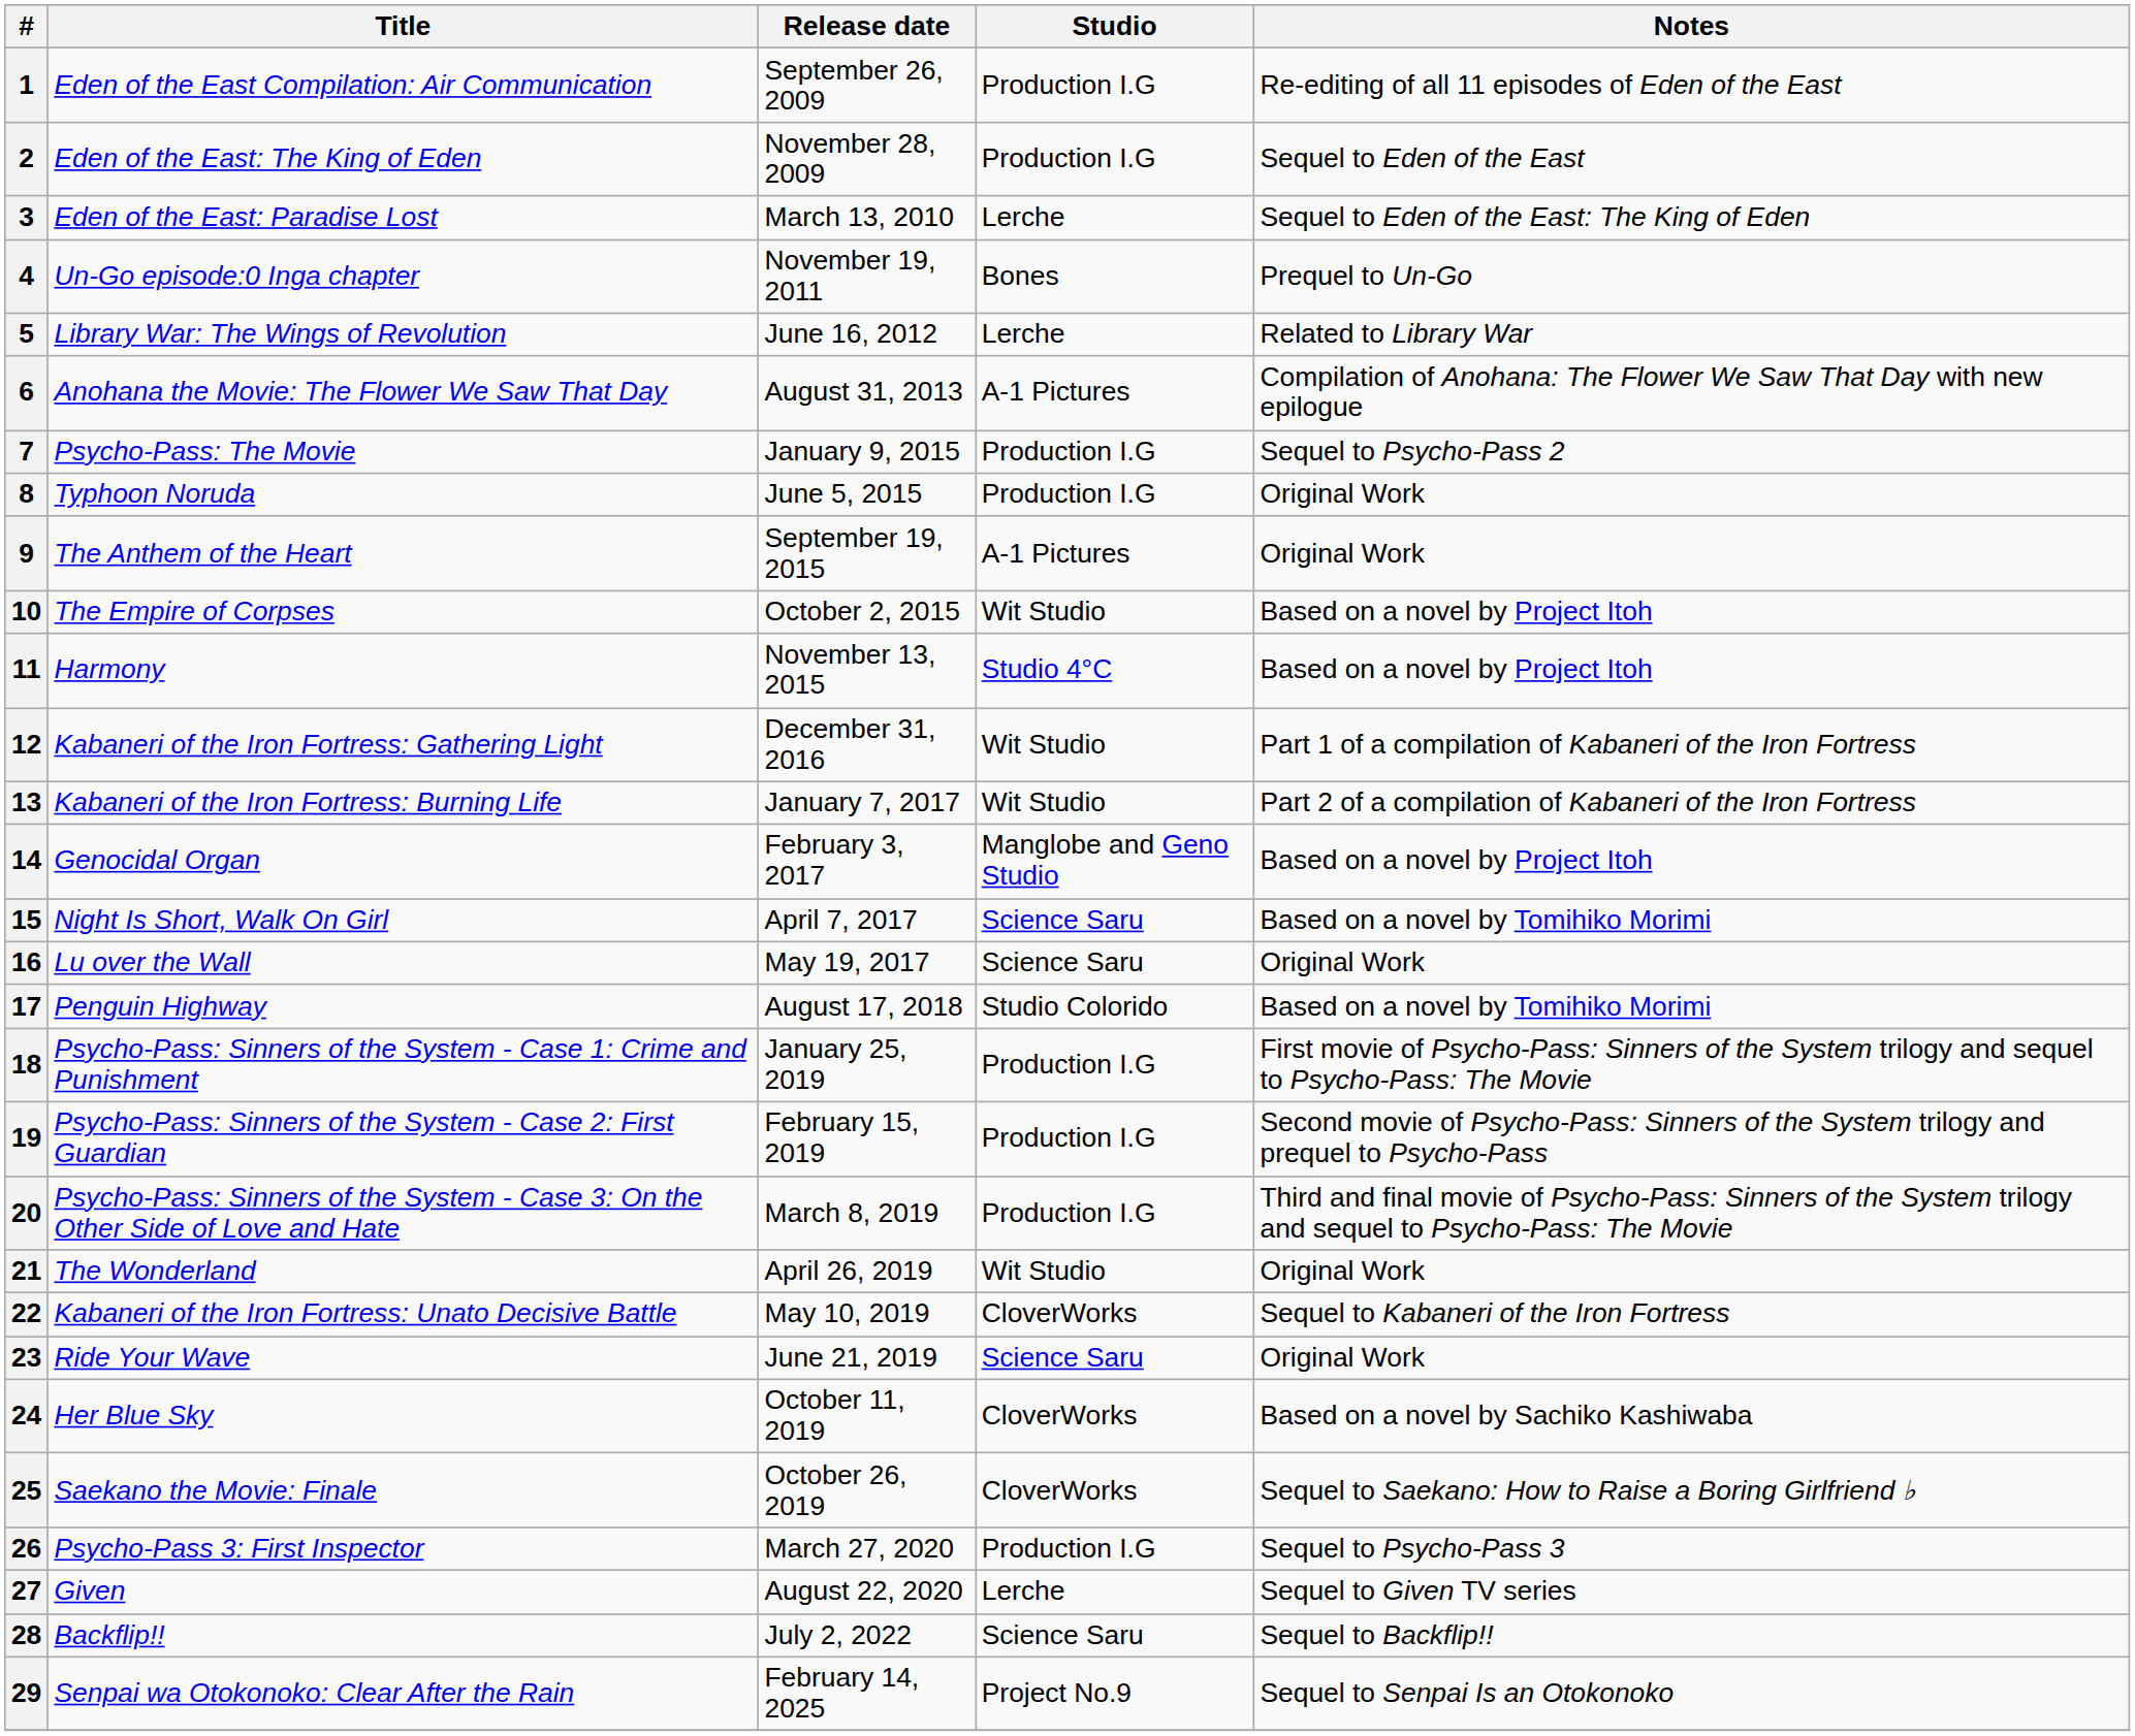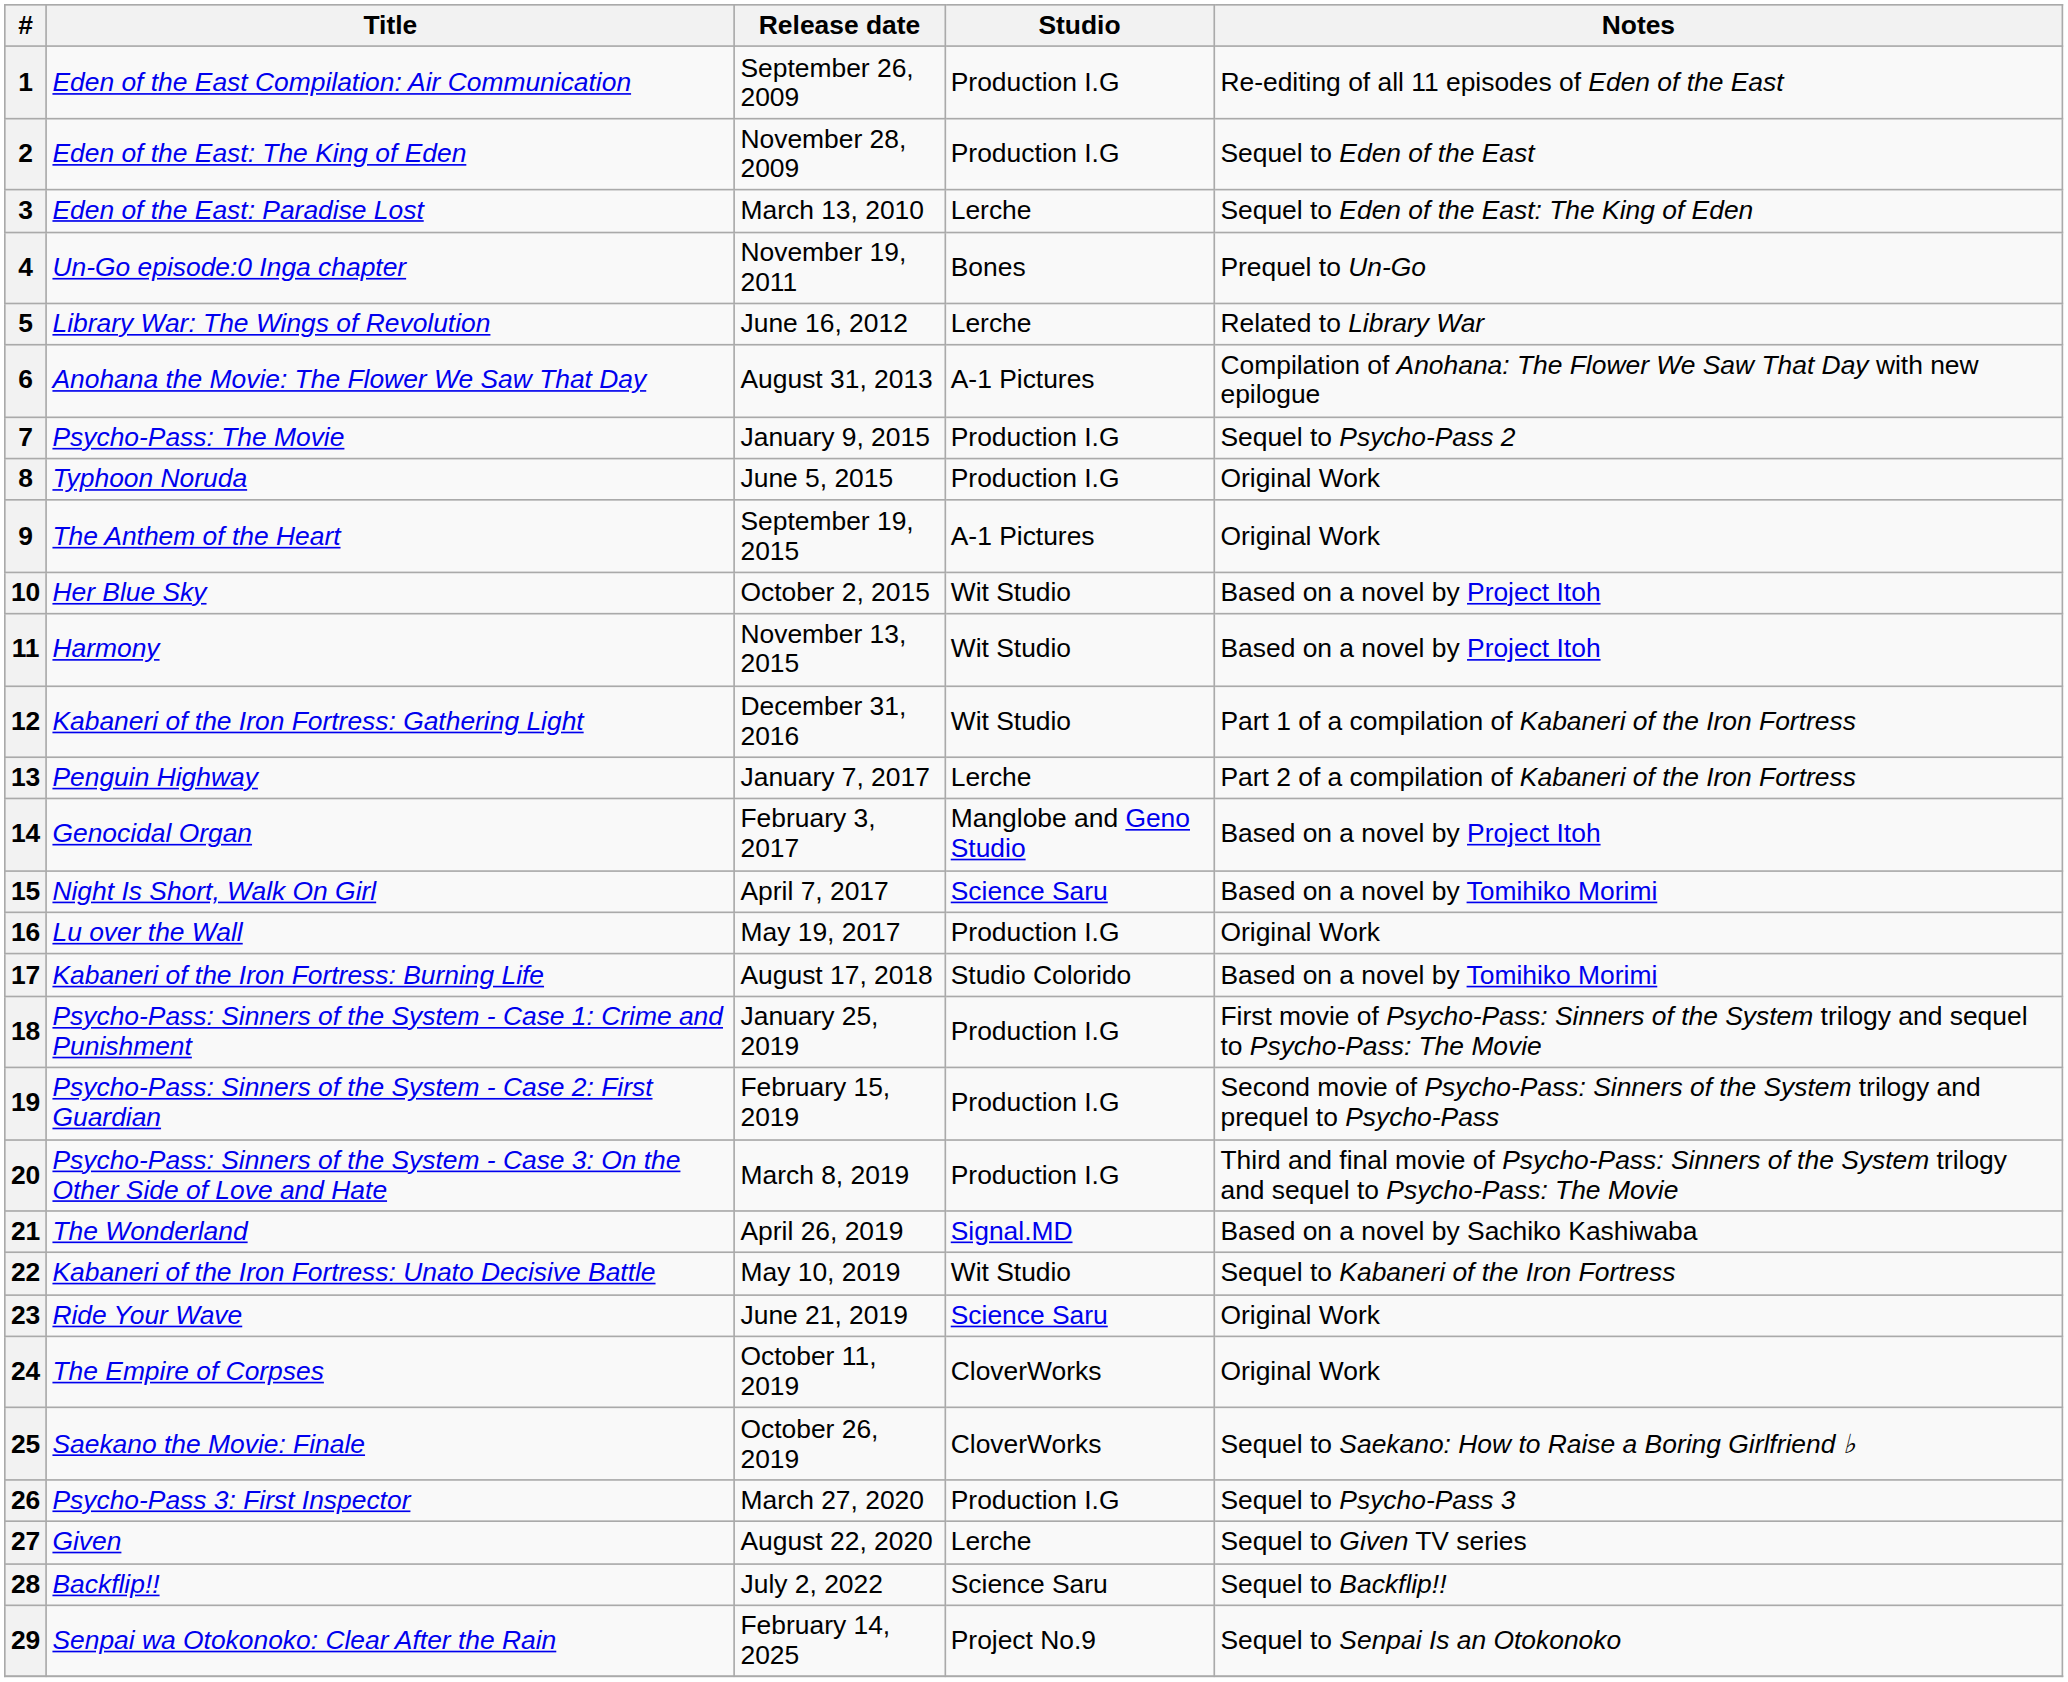10 | Title: The Empire of Corpses -> Her Blue Sky
11 | Studio: Studio 4°C -> Wit Studio
13 | Title: Kabaneri of the Iron Fortress: Burning Life -> Penguin Highway
13 | Studio: Wit Studio -> Lerche
16 | Studio: Science Saru -> Production I.G
17 | Title: Penguin Highway -> Kabaneri of the Iron Fortress: Burning Life
21 | Studio: Wit Studio -> Signal.MD
21 | Notes: Original Work -> Based on a novel by Sachiko Kashiwaba
22 | Studio: CloverWorks -> Wit Studio
24 | Title: Her Blue Sky -> The Empire of Corpses
24 | Notes: Based on a novel by Sachiko Kashiwaba -> Original Work
